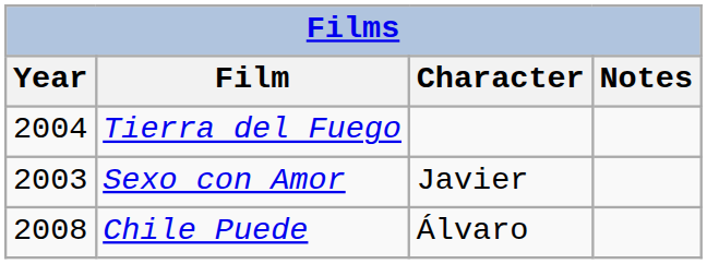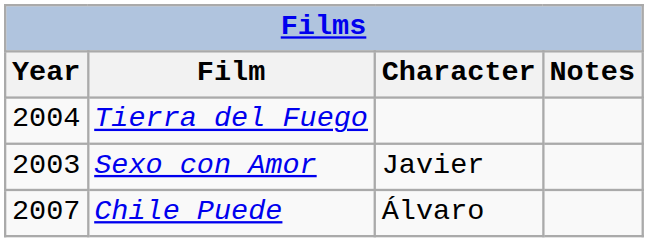Chile Puede | Year: 2008 -> 2007
